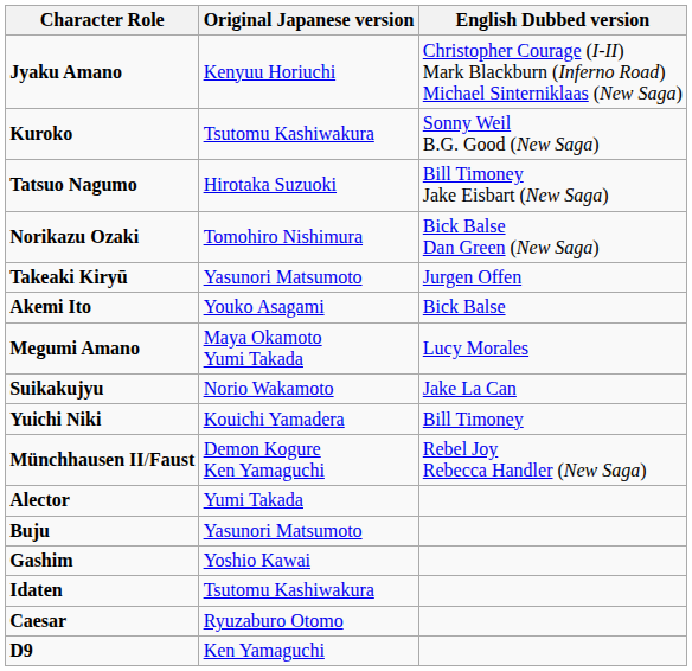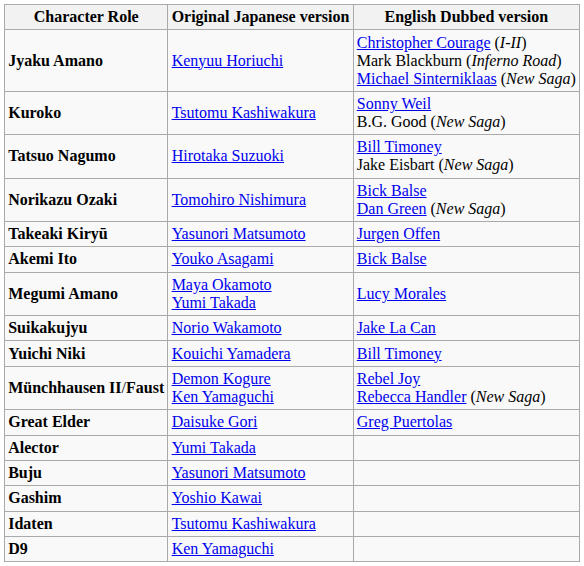+ row: Great Elder | Daisuke Gori | Greg Puertolas
- row: Caesar | Ryuzaburo Otomo
